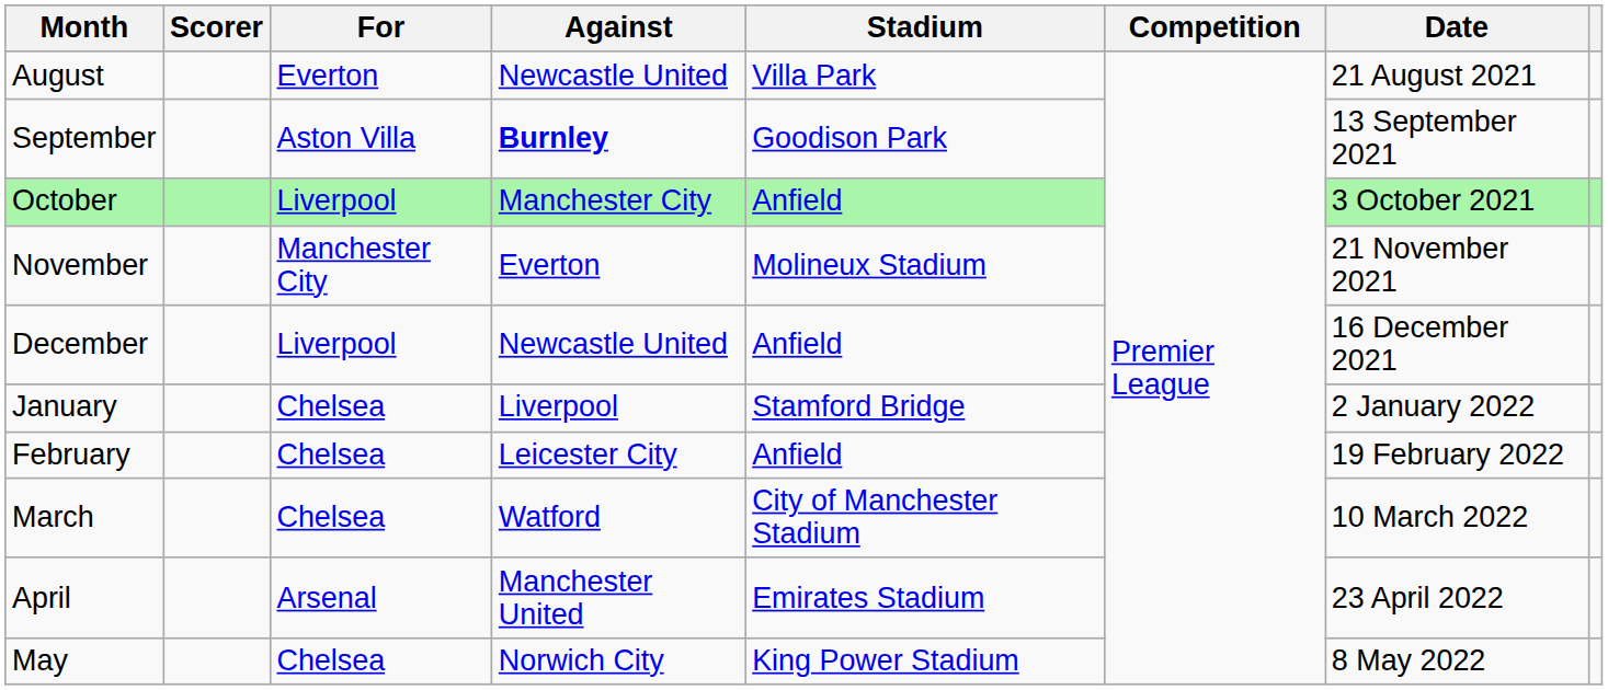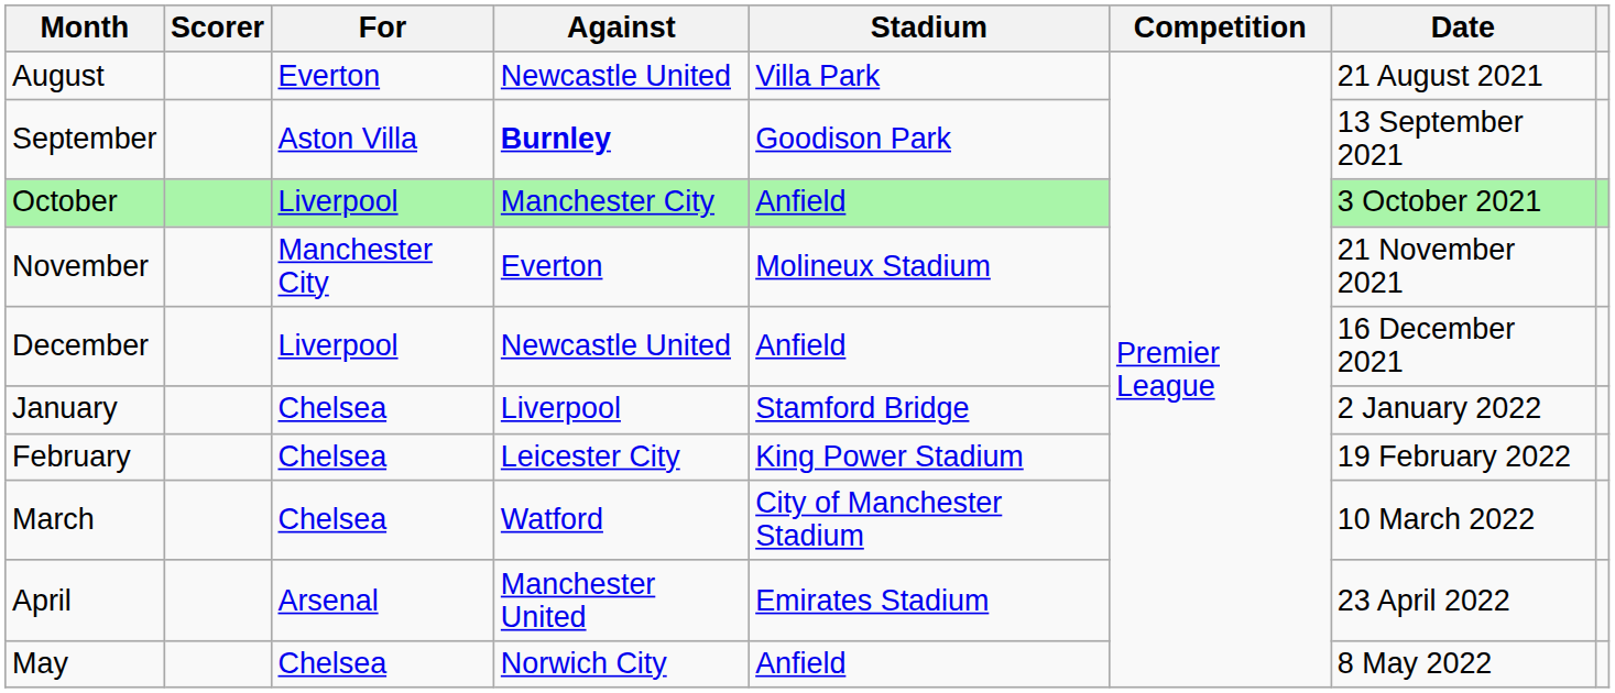February | Stadium: Anfield -> King Power Stadium
May | Stadium: King Power Stadium -> Anfield
